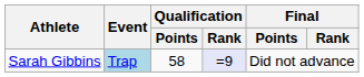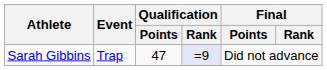Sarah Gibbins | Event: lightblue background -> no background
Sarah Gibbins | Qualification / Points: 58 -> 47
